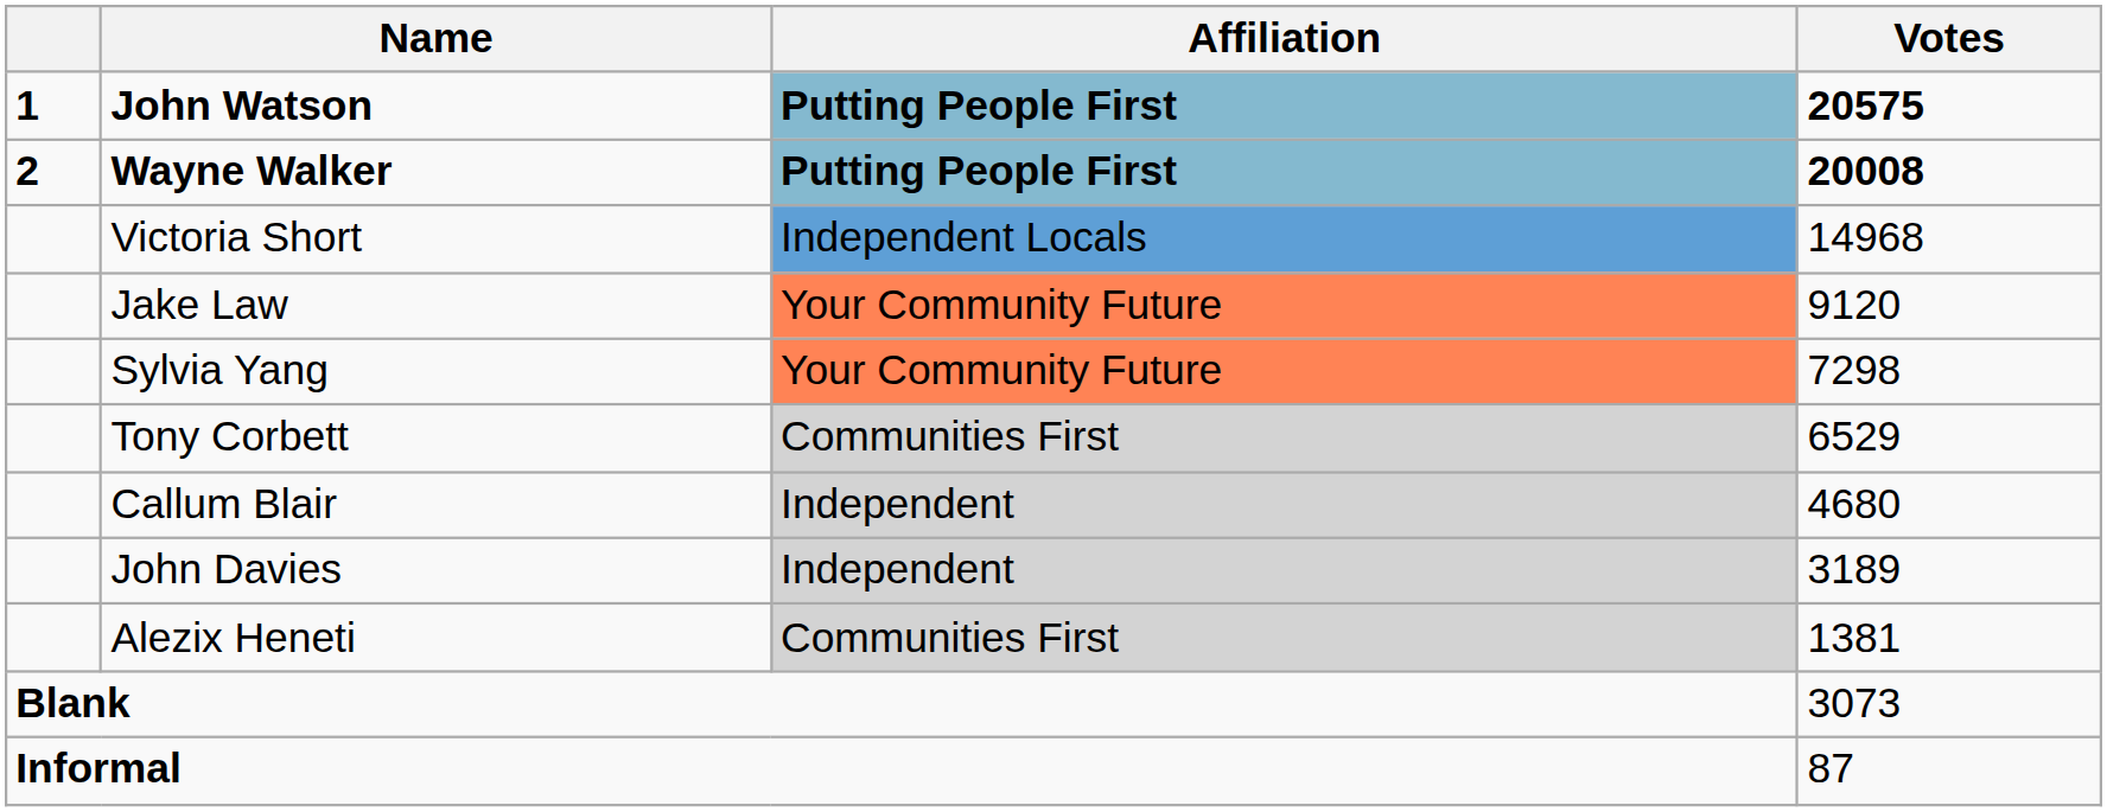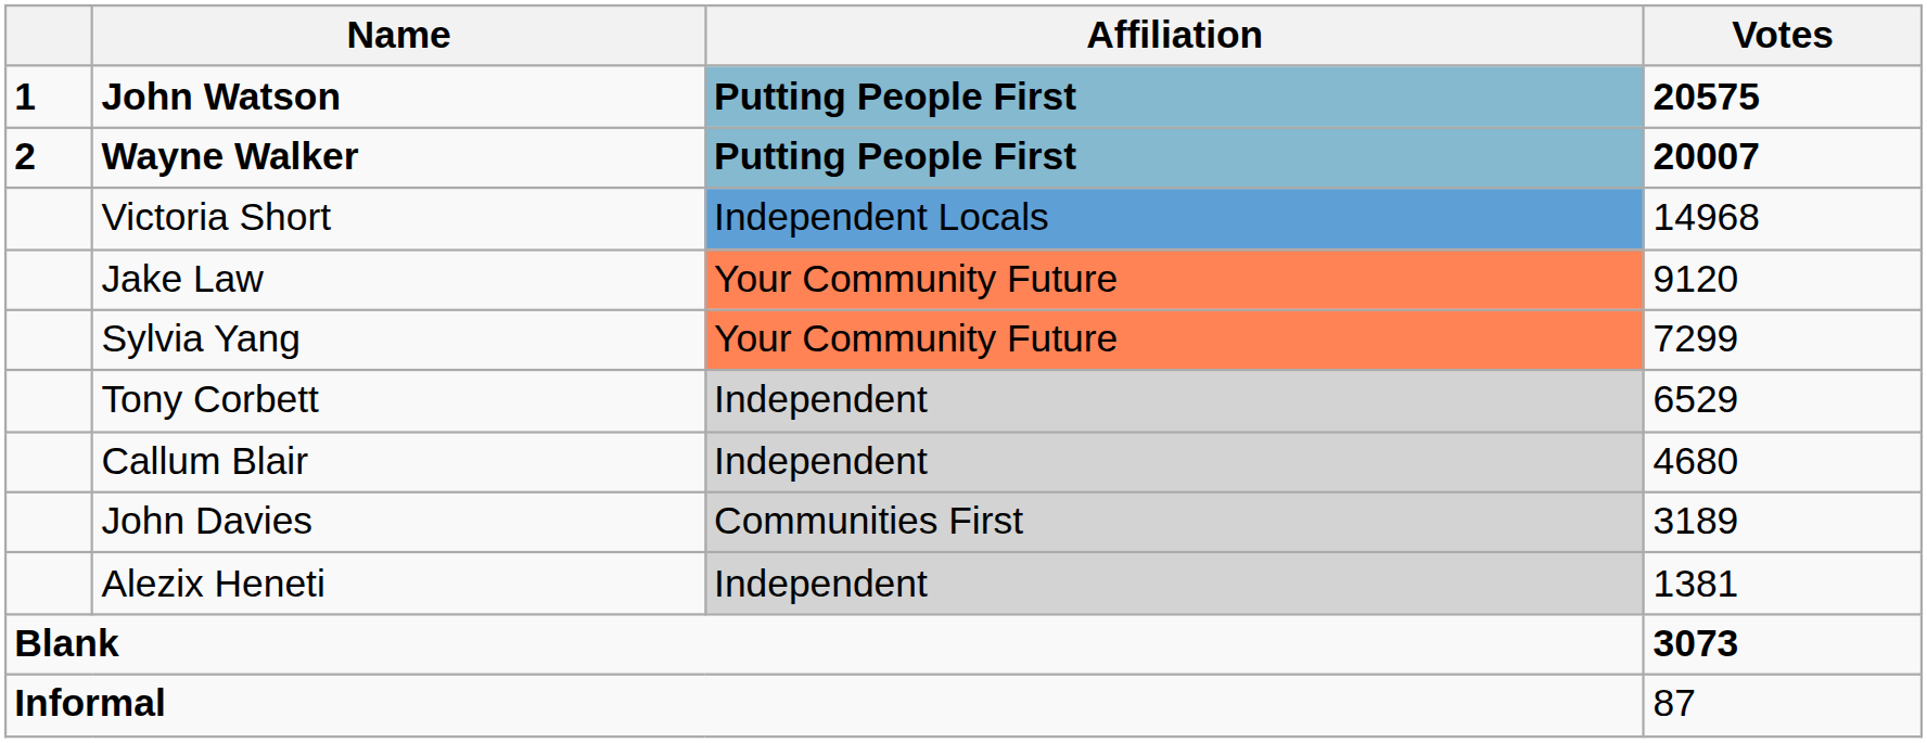Wayne Walker | Votes: 20008 -> 20007
Sylvia Yang | Votes: 7298 -> 7299
Tony Corbett | Affiliation: Communities First -> Independent
John Davies | Affiliation: Independent -> Communities First
Alezix Heneti | Affiliation: Communities First -> Independent
Blank | Votes: normal -> bold
